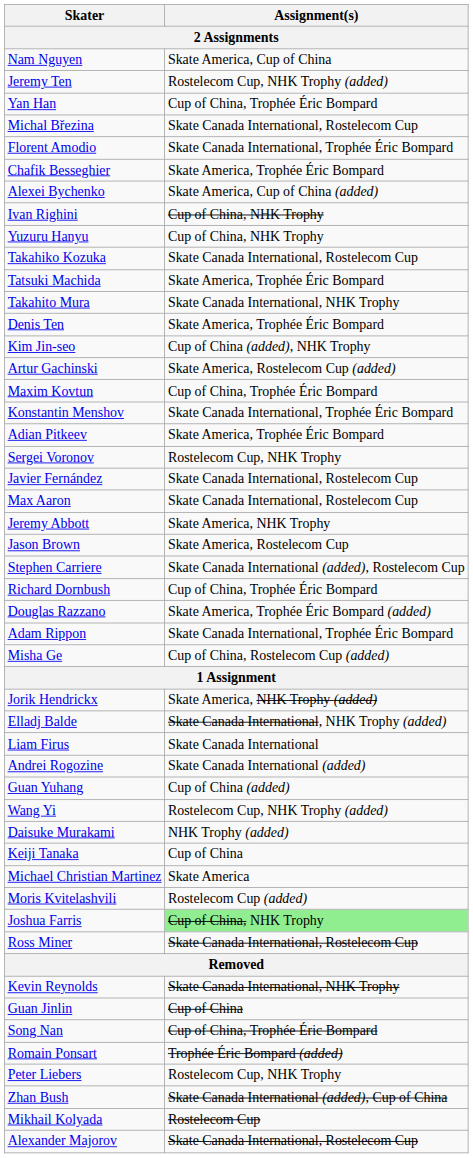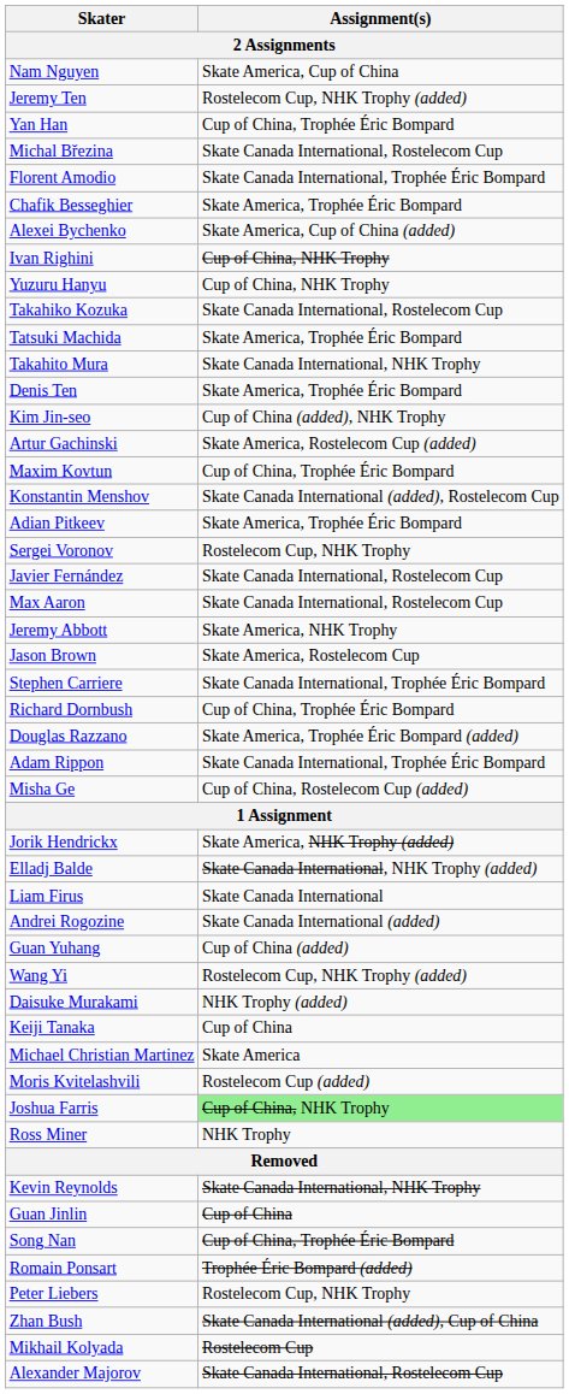Konstantin Menshov | Assignment(s): Skate Canada International, Trophée Éric Bompard -> Skate Canada International (added), Rostelecom Cup
Stephen Carriere | Assignment(s): Skate Canada International (added), Rostelecom Cup -> Skate Canada International, Trophée Éric Bompard
Ross Miner | Assignment(s): Skate Canada International, Rostelecom Cup -> NHK Trophy
